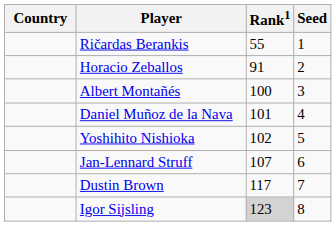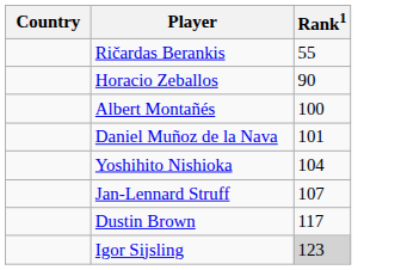- column: Seed | 1 | 2 | 3 | 4 | 5 | 6 | 7 | 8
Horacio Zeballos | Rank1: 91 -> 90
Yoshihito Nishioka | Rank1: 102 -> 104
